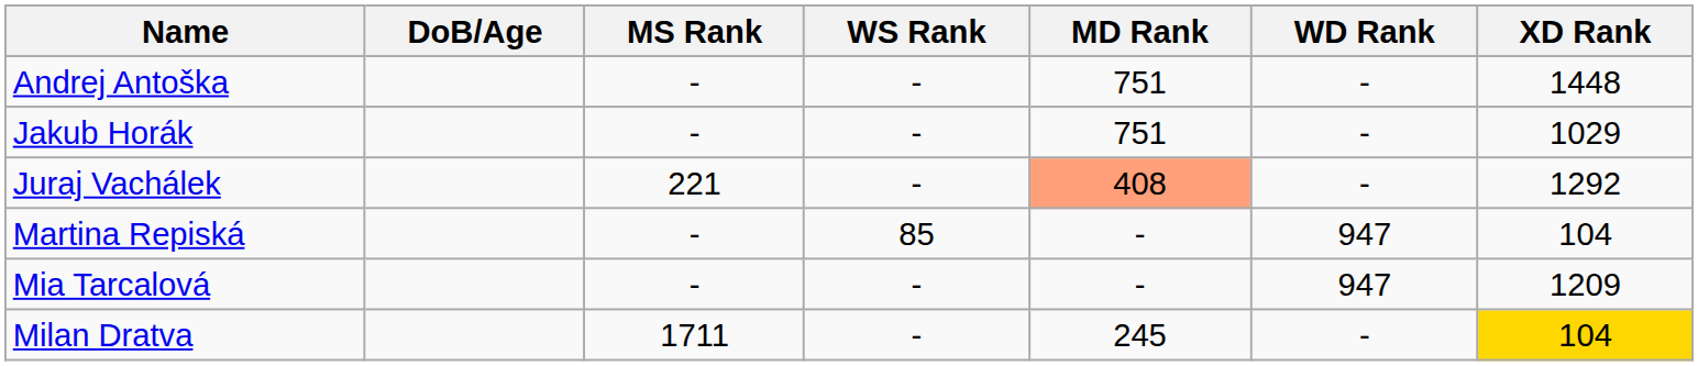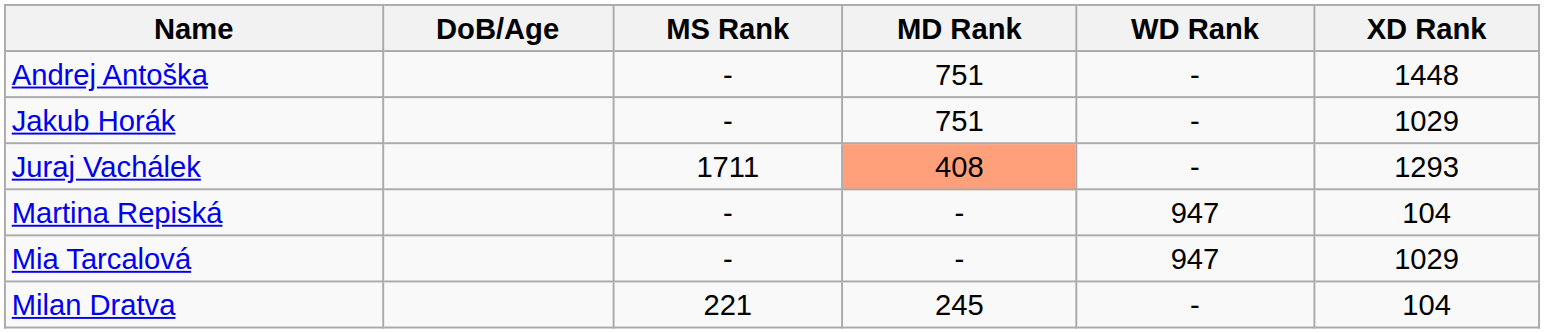- column: WS Rank | - | - | - | 85 | - | -
Juraj Vachálek | MS Rank: 221 -> 1711
Juraj Vachálek | XD Rank: 1292 -> 1293
Mia Tarcalová | XD Rank: 1209 -> 1029
Milan Dratva | MS Rank: 1711 -> 221
Milan Dratva | XD Rank: gold background -> no background
